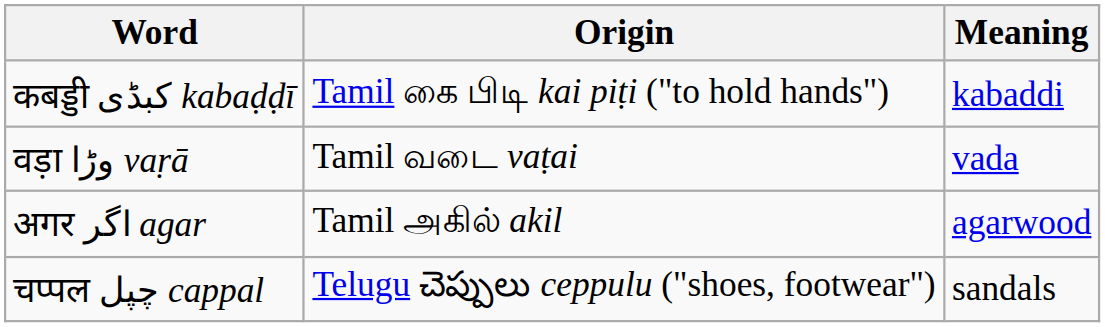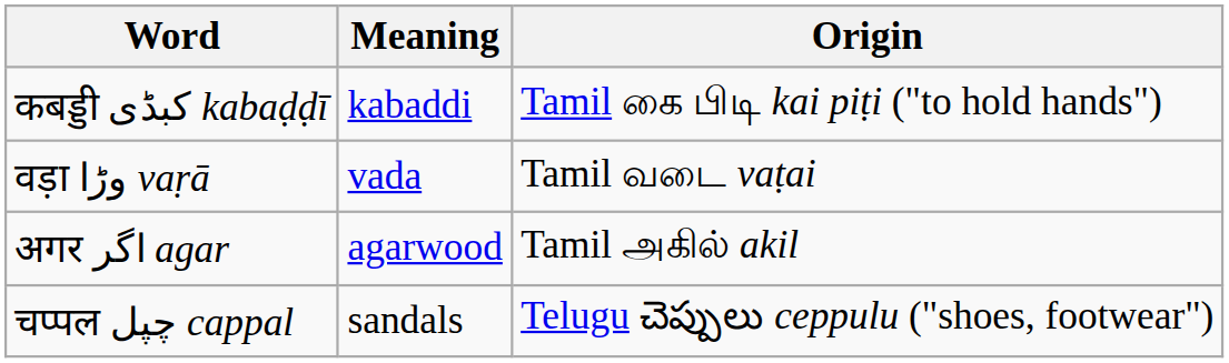columns swapped: Meaning <-> Origin
